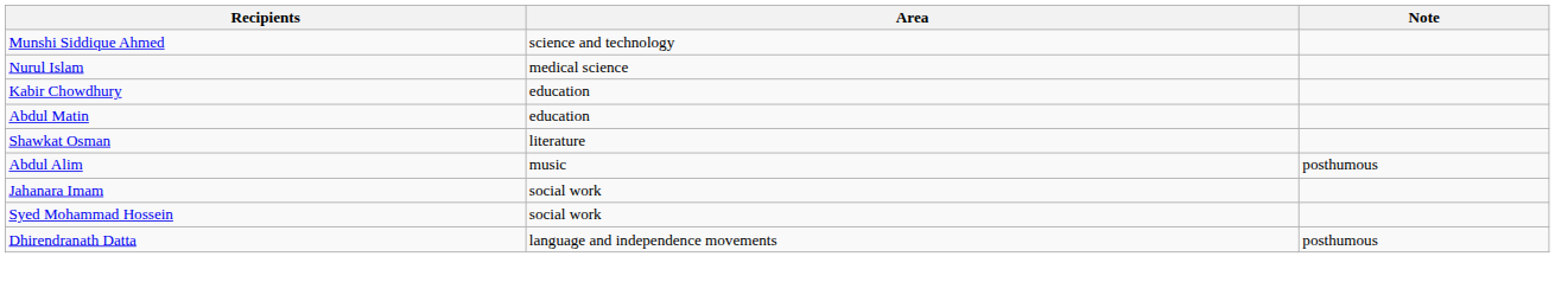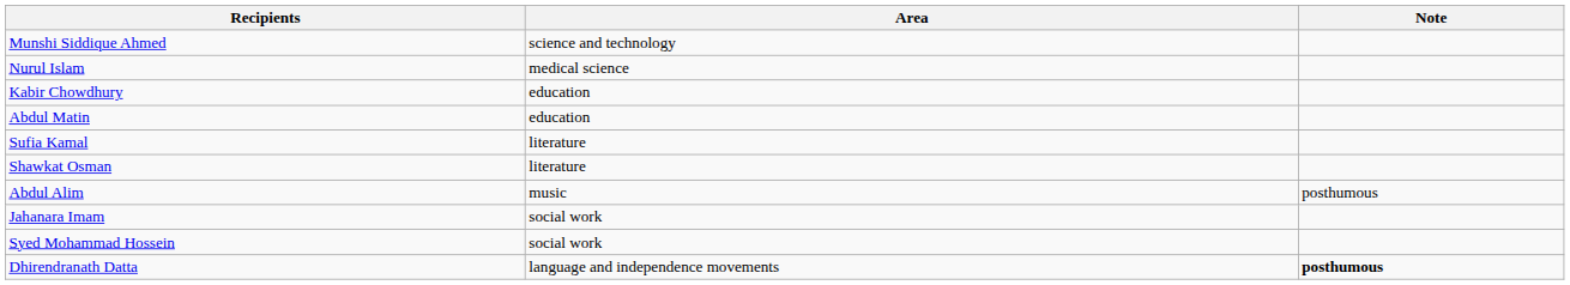+ row: Sufia Kamal | literature
Dhirendranath Datta | Note: normal -> bold
